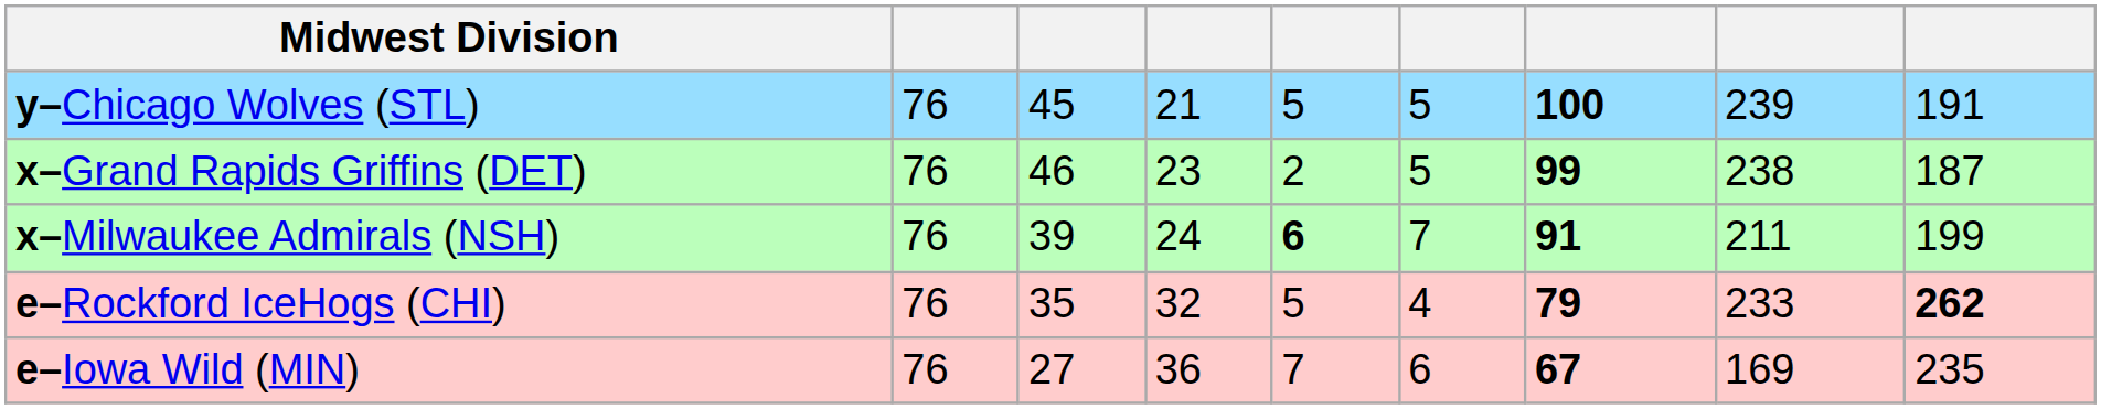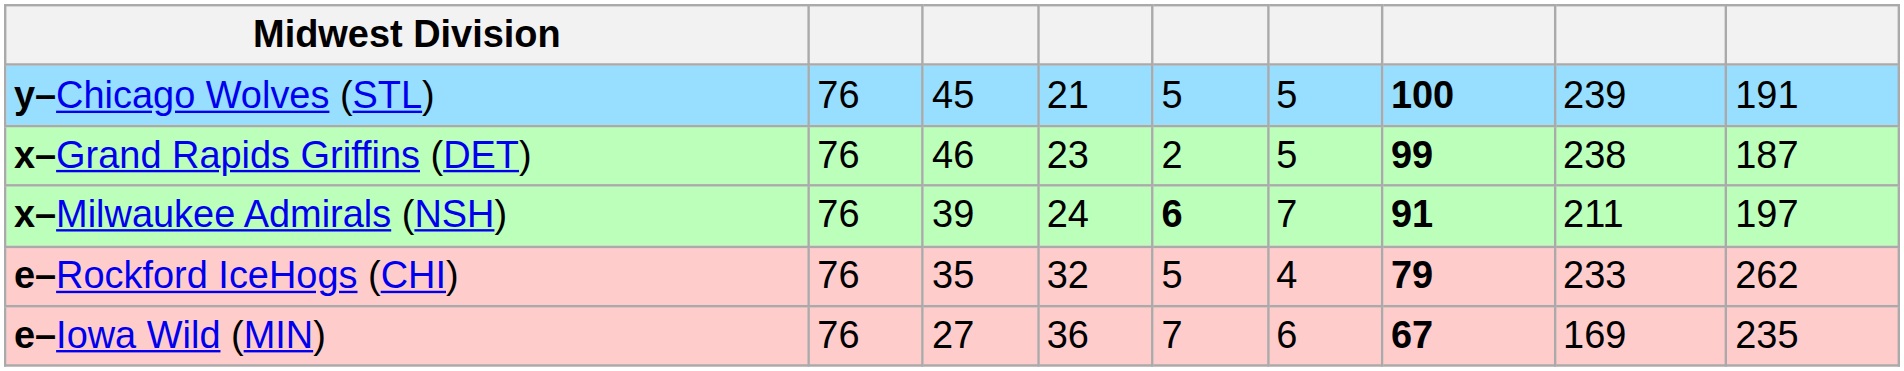x–Milwaukee Admirals (NSH) | column 9: 199 -> 197
e–Rockford IceHogs (CHI) | column 9: bold -> normal
